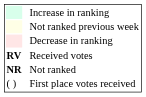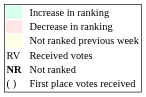rows swapped: Decrease in ranking <-> Not ranked previous week
Received votes | column 1: bold -> normal
